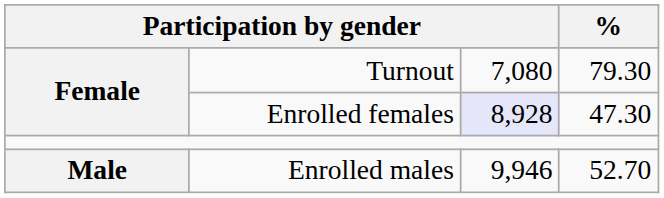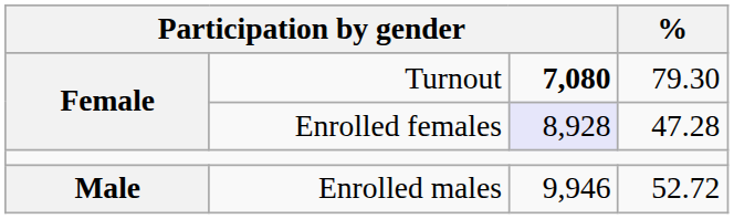Turnout | column 3: normal -> bold
Enrolled females | %: 47.30 -> 47.28
Enrolled males | %: 52.70 -> 52.72
